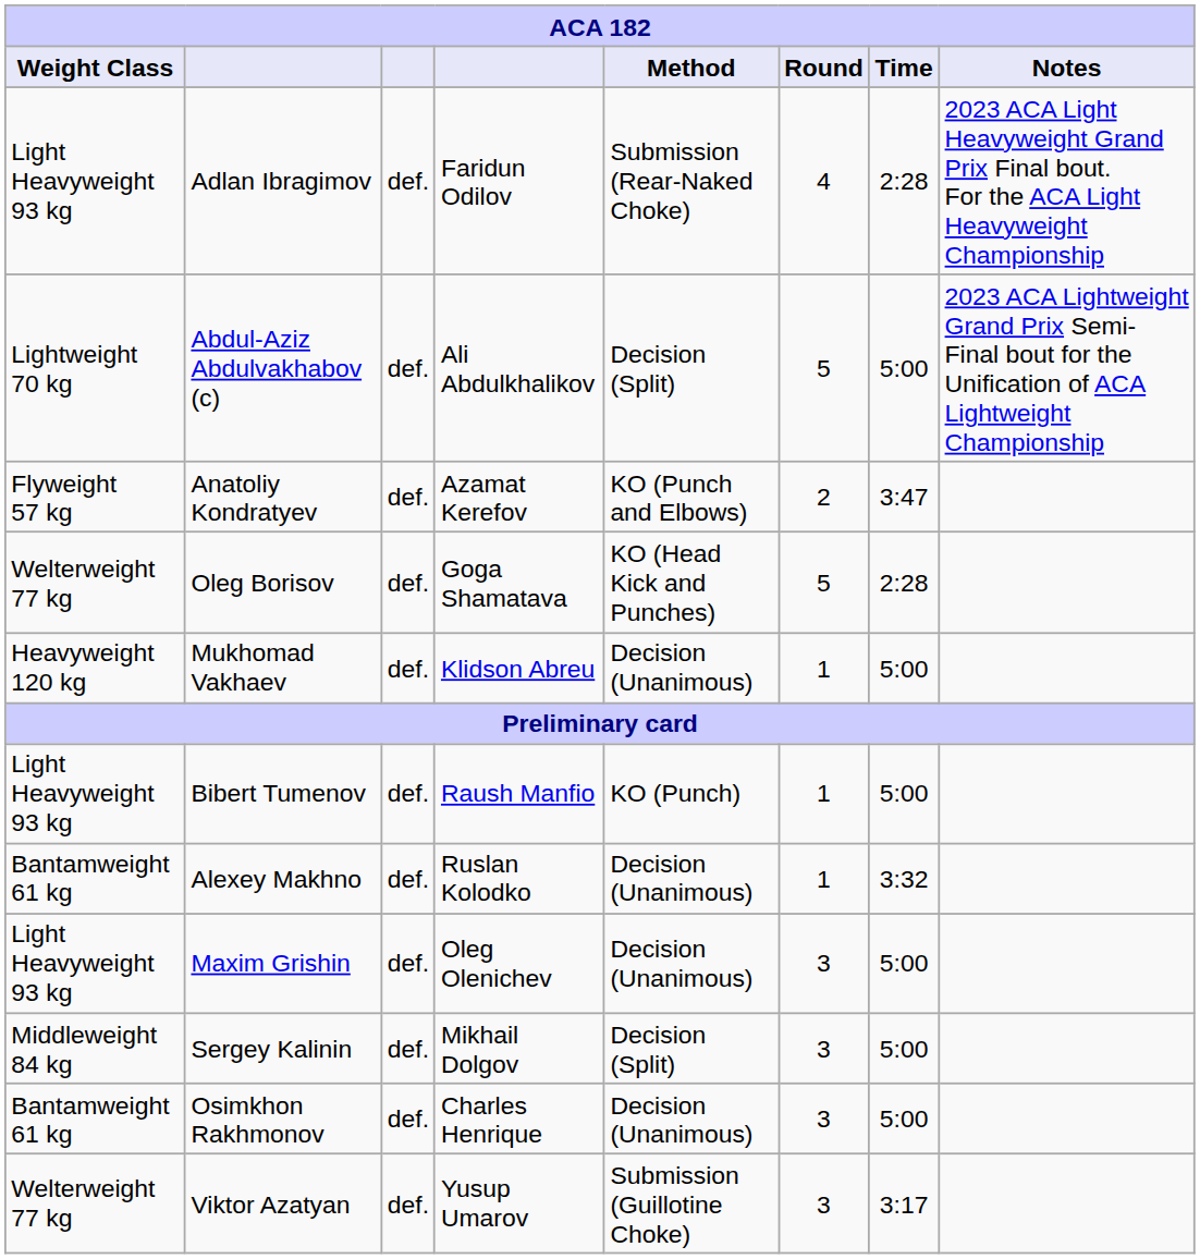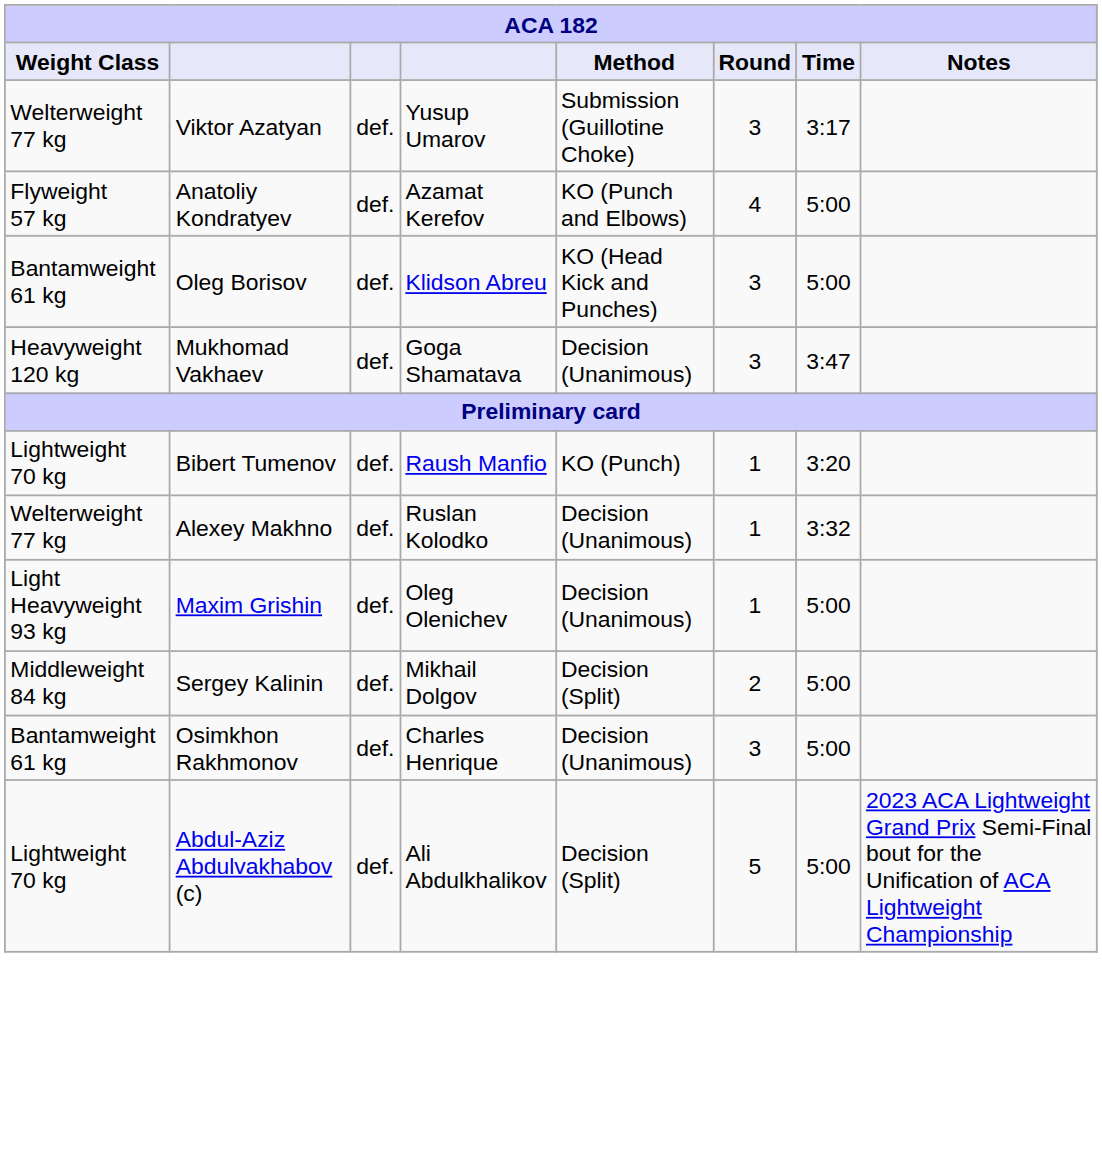- row: Light Heavyweight 93 kg | Adlan Ibragimov | def. | Faridun Odilov | Submission (Rear-Naked Choke) | 4 | 2:28 | 2023 ACA Light Heavyweight Grand Prix Final bout. For the ACA Light Heavyweight Championship
rows swapped: Abdul-Aziz Abdulvakhabov (c) <-> Viktor Azatyan
Anatoliy Kondratyev | Round: 2 -> 4
Anatoliy Kondratyev | Time: 3:47 -> 5:00
Oleg Borisov | Weight Class: Welterweight 77 kg -> Bantamweight 61 kg
Oleg Borisov | column 4: Goga Shamatava -> Klidson Abreu
Oleg Borisov | Round: 5 -> 3
Oleg Borisov | Time: 2:28 -> 5:00
Mukhomad Vakhaev | column 4: Klidson Abreu -> Goga Shamatava
Mukhomad Vakhaev | Round: 1 -> 3
Mukhomad Vakhaev | Time: 5:00 -> 3:47
Bibert Tumenov | Weight Class: Light Heavyweight 93 kg -> Lightweight 70 kg
Bibert Tumenov | Time: 5:00 -> 3:20
Alexey Makhno | Weight Class: Bantamweight 61 kg -> Welterweight 77 kg
Maxim Grishin | Round: 3 -> 1
Sergey Kalinin | Round: 3 -> 2
